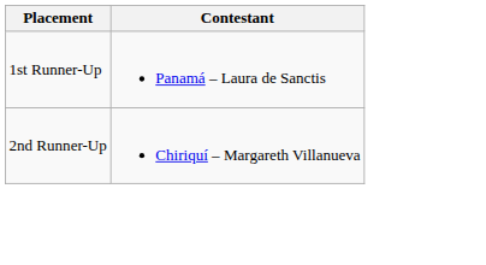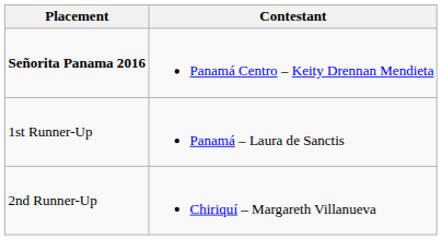+ row: Señorita Panama 2016 | Panamá Centro – Keity Drennan Mendieta
